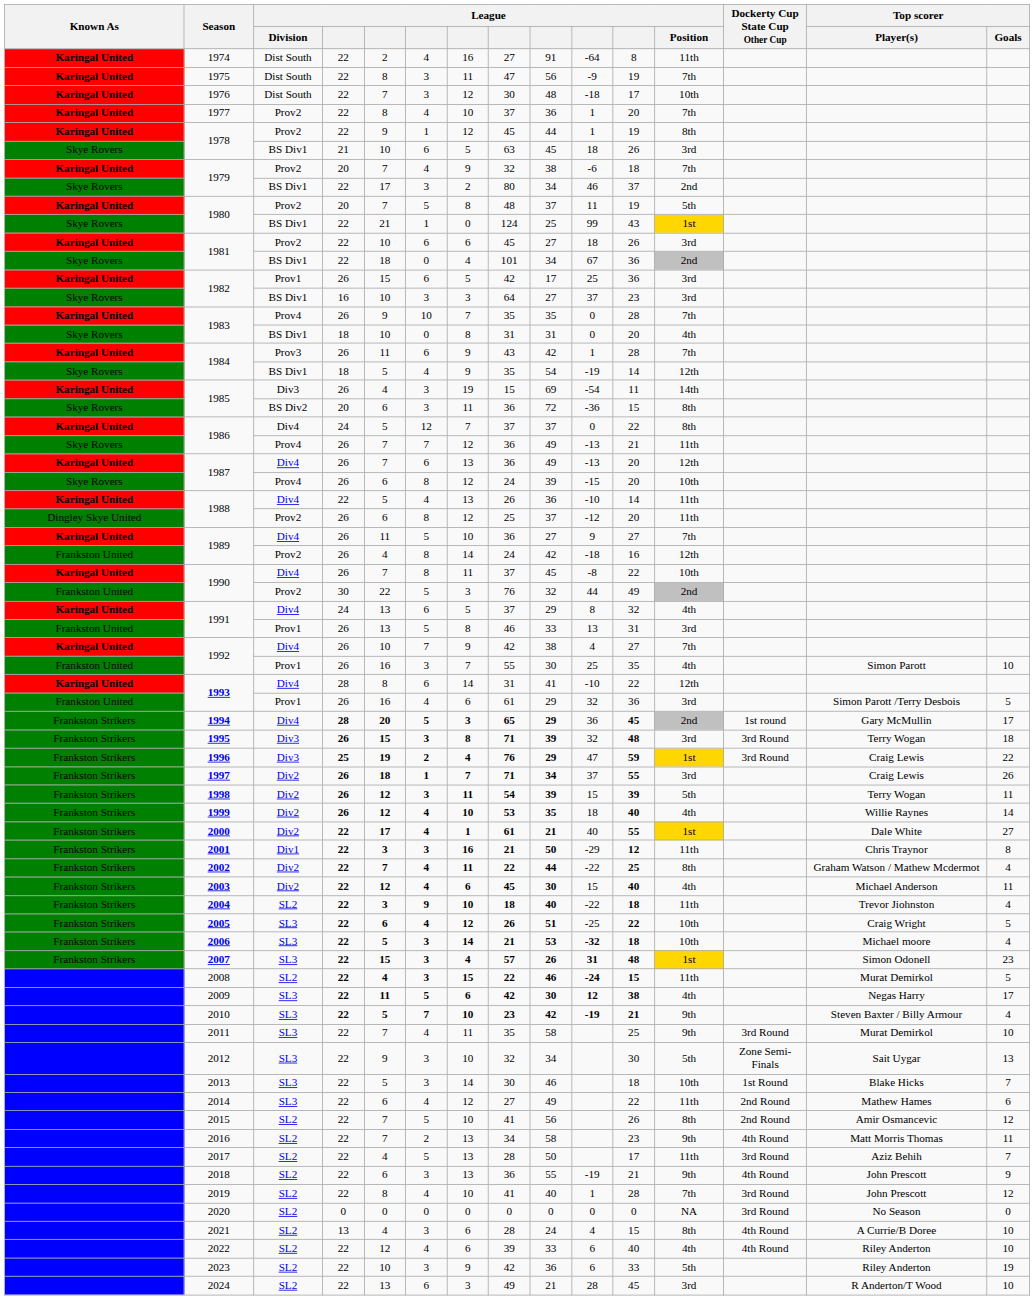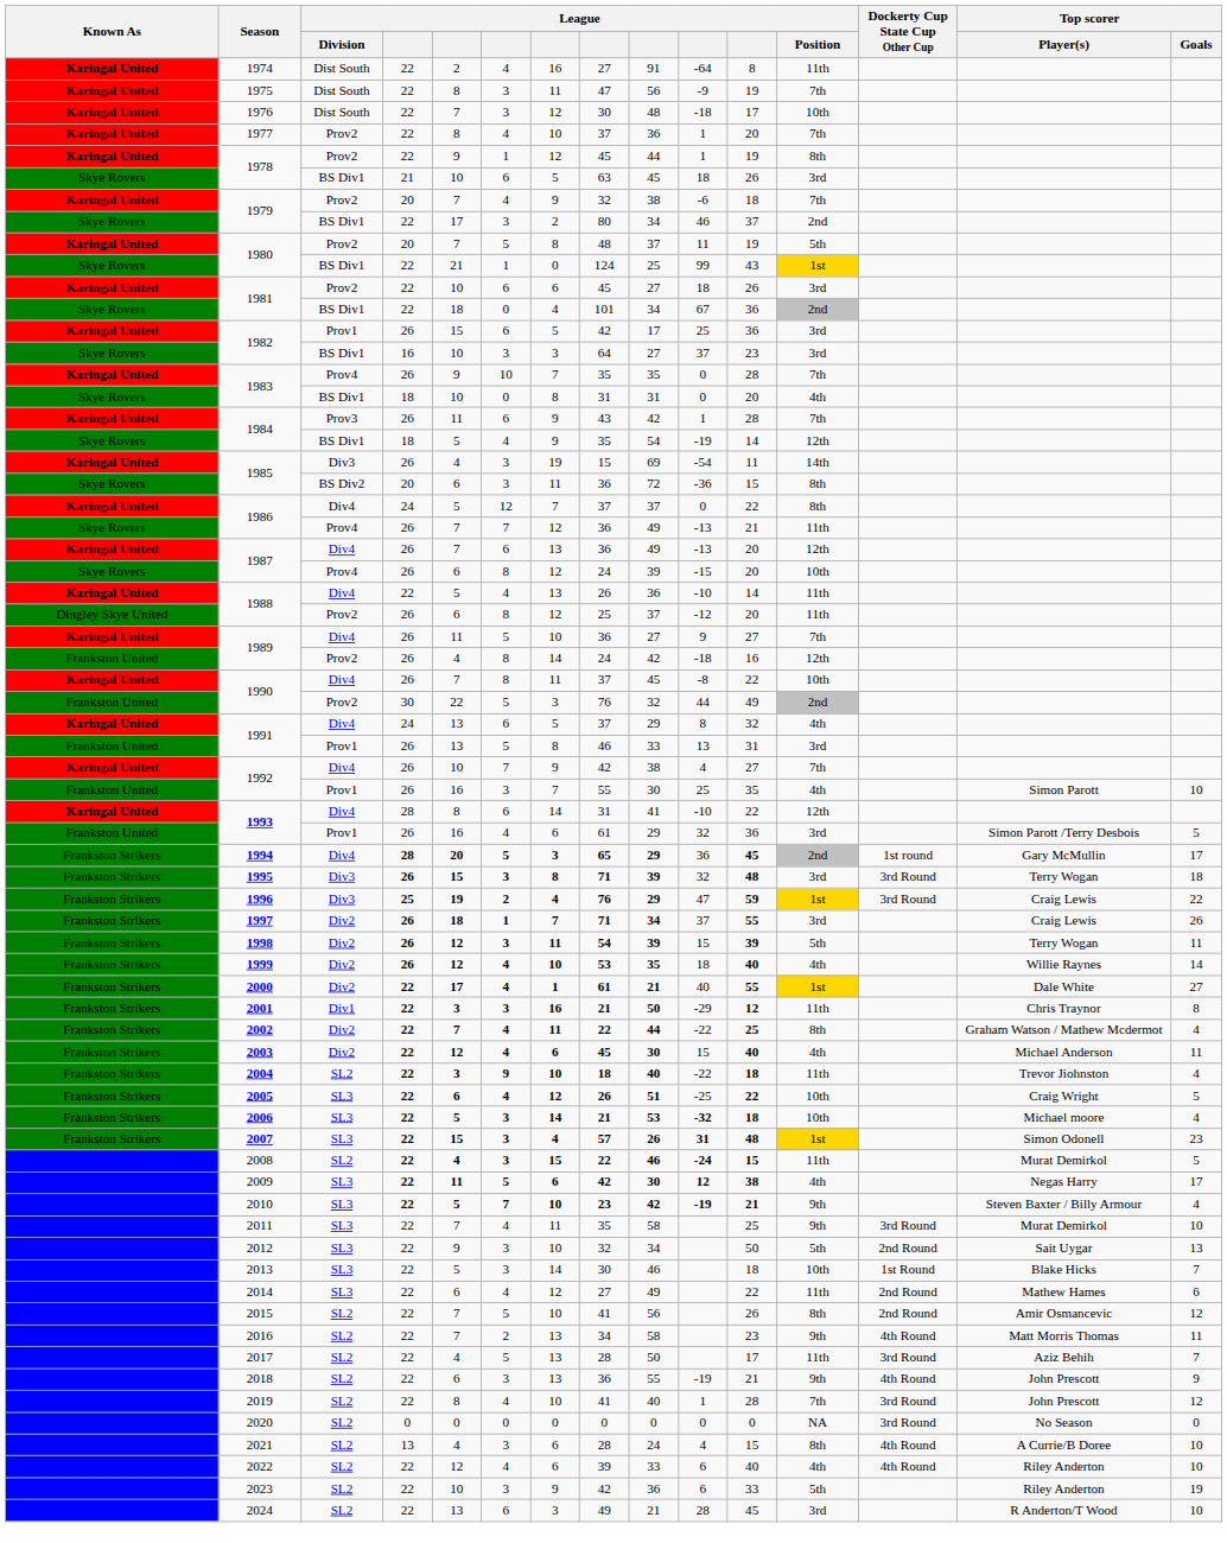2012 | column 11: 30 -> 50
2012 | Dockerty Cup State Cup Other Cup: Zone Semi-Finals -> 2nd Round
